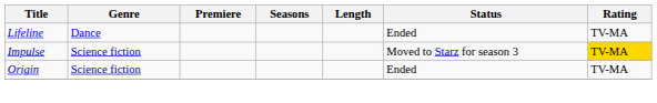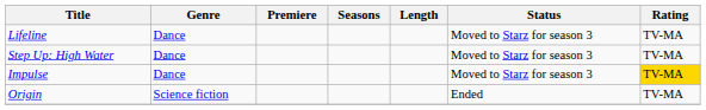Lifeline | Status: Ended -> Moved to Starz for season 3
+ row: Step Up: High Water | Dance | Moved to Starz for season 3 | TV-MA
Impulse | Genre: Science fiction -> Dance
